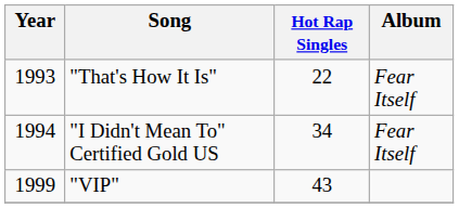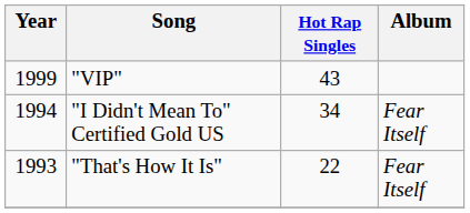rows swapped: "VIP" <-> "That's How It Is"
